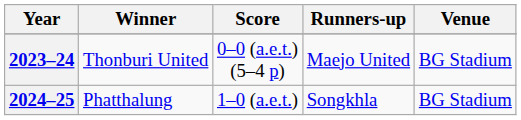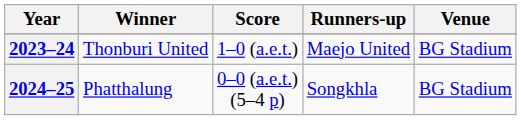2023–24 | Score: 0–0 (a.e.t.) (5–4 p) -> 1–0 (a.e.t.)
2024–25 | Score: 1–0 (a.e.t.) -> 0–0 (a.e.t.) (5–4 p)
